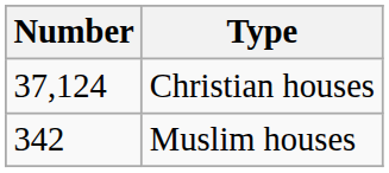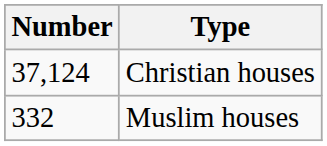Muslim houses | Number: 342 -> 332
